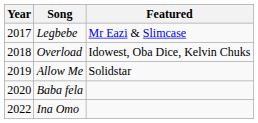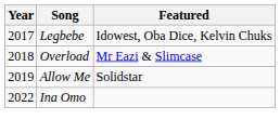Legbebe | Featured: Mr Eazi & Slimcase -> Idowest, Oba Dice, Kelvin Chuks
Overload | Featured: Idowest, Oba Dice, Kelvin Chuks -> Mr Eazi & Slimcase
- row: 2020 | Baba fela
